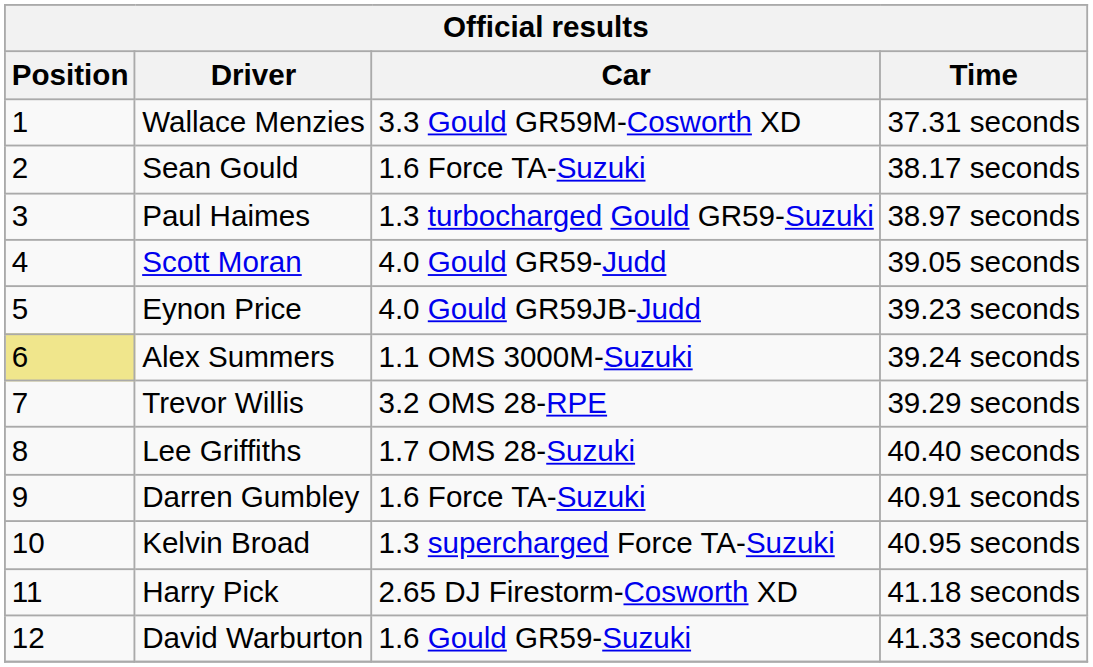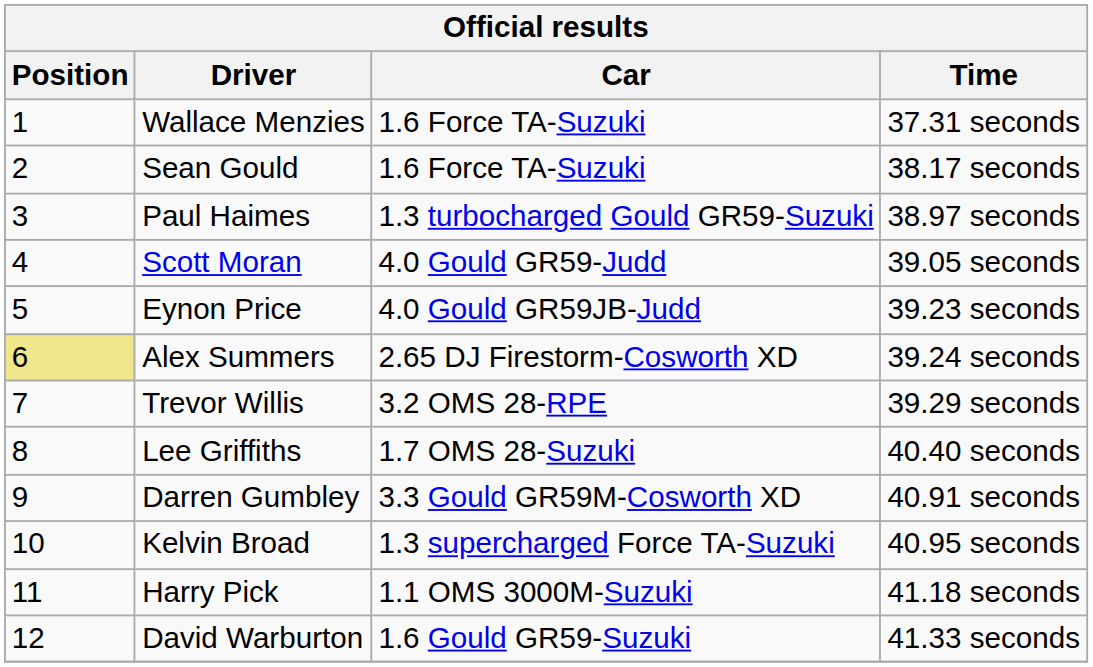Wallace Menzies | Car: 3.3 Gould GR59M-Cosworth XD -> 1.6 Force TA-Suzuki
Alex Summers | Car: 1.1 OMS 3000M-Suzuki -> 2.65 DJ Firestorm-Cosworth XD
Darren Gumbley | Car: 1.6 Force TA-Suzuki -> 3.3 Gould GR59M-Cosworth XD
Harry Pick | Car: 2.65 DJ Firestorm-Cosworth XD -> 1.1 OMS 3000M-Suzuki
